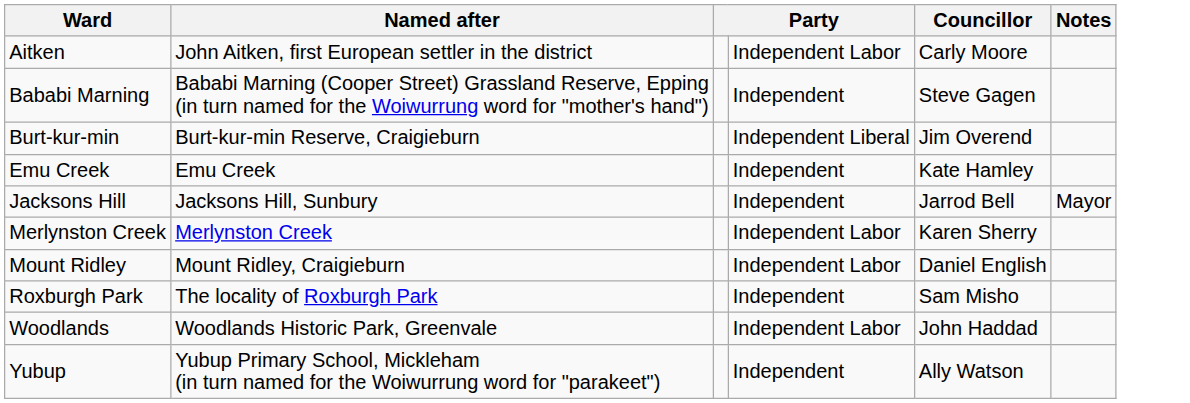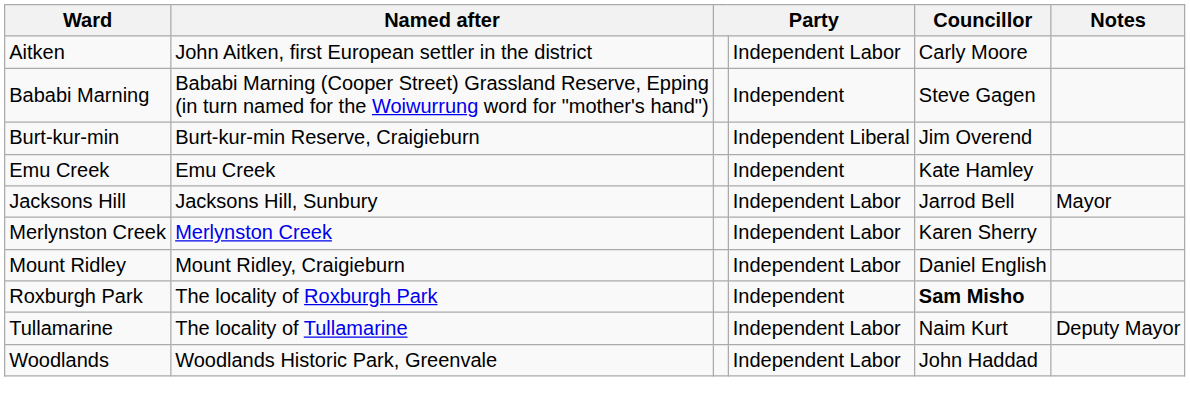Jacksons Hill | column 4: Independent -> Independent Labor
Roxburgh Park | Councillor: normal -> bold
+ row: Tullamarine | The locality of Tullamarine | Independent Labor | Naim Kurt | Deputy Mayor
- row: Yubup | Yubup Primary School, Mickleham (in turn named for the Woiwurrung word for "parakeet") | Independent | Ally Watson
